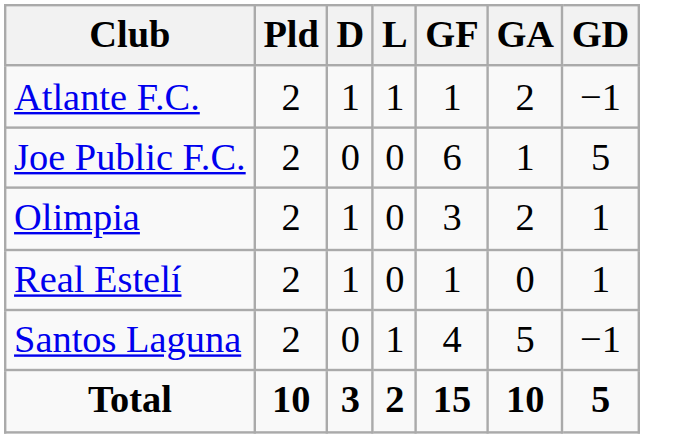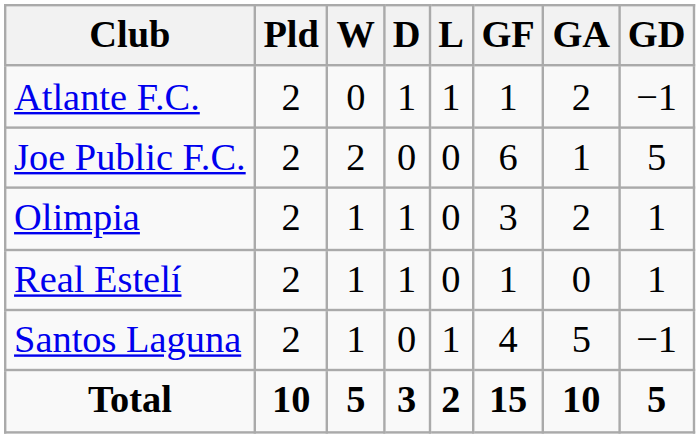+ column: W | 0 | 2 | 1 | 1 | 1 | 5
